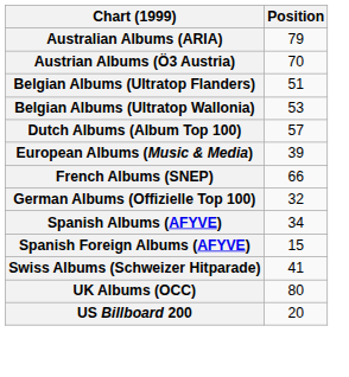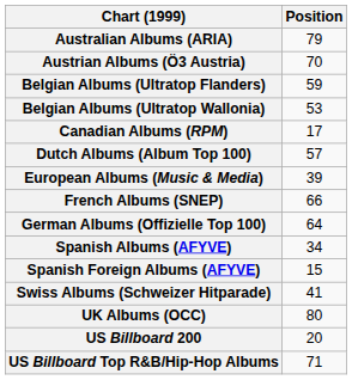Belgian Albums (Ultratop Flanders) | Position: 51 -> 59
+ row: Canadian Albums (RPM) | 17
German Albums (Offizielle Top 100) | Position: 32 -> 64
+ row: US Billboard Top R&B/Hip-Hop Albums | 71
